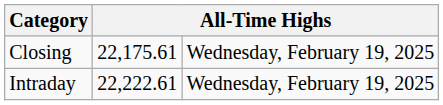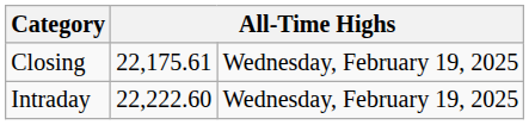Intraday | column 2: 22,222.61 -> 22,222.60
